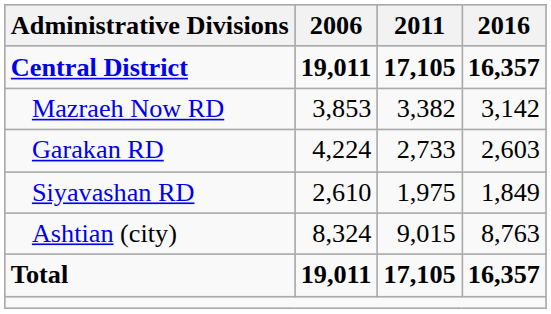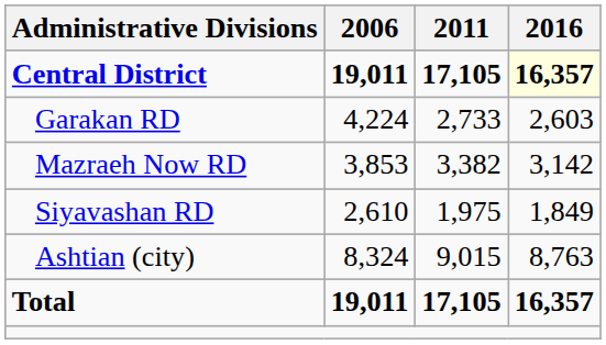Central District | 2016: no background -> lightyellow background
rows swapped: Garakan RD <-> Mazraeh Now RD
